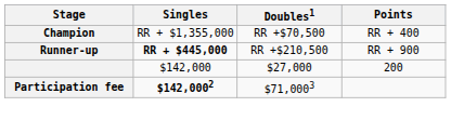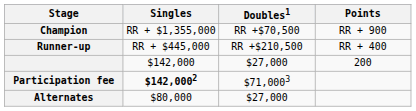Champion | Points: RR + 400 -> RR + 900
Runner-up | Singles: bold -> normal
Runner-up | Points: RR + 900 -> RR + 400
+ row: Alternates | $80,000 | $27,000
